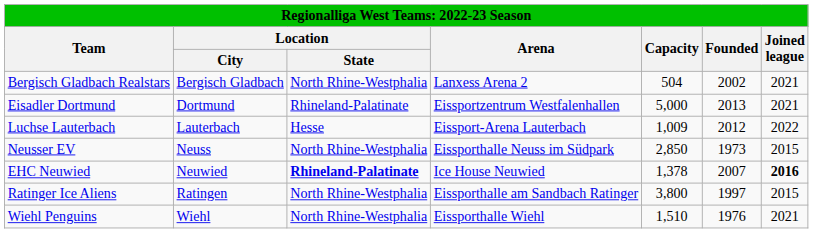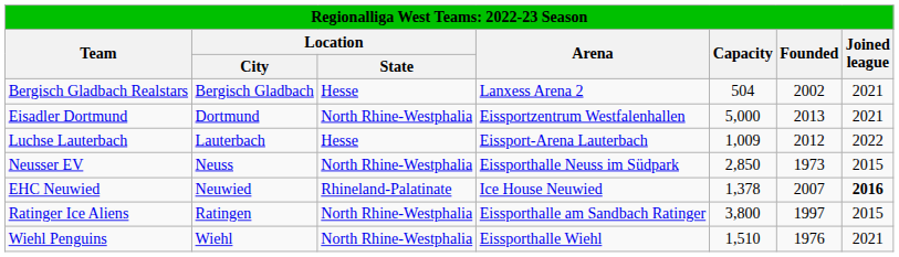Bergisch Gladbach Realstars | Location / State: North Rhine-Westphalia -> Hesse
Eisadler Dortmund | Location / State: Rhineland-Palatinate -> North Rhine-Westphalia
EHC Neuwied | Location / State: bold -> normal
